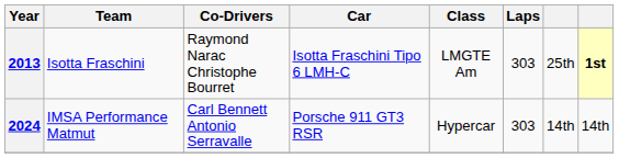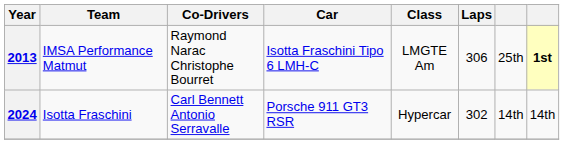2013 | Team: Isotta Fraschini -> IMSA Performance Matmut
2013 | Laps: 303 -> 306
2024 | Team: IMSA Performance Matmut -> Isotta Fraschini
2024 | Laps: 303 -> 302
